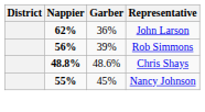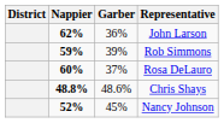Rob Simmons | Nappier: 56% -> 59%
+ row: 60% | 37% | Rosa DeLauro
Nancy Johnson | Nappier: 55% -> 52%
